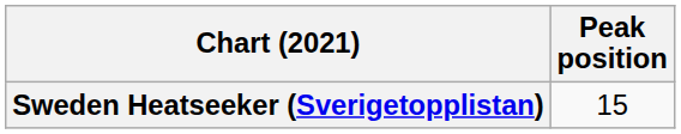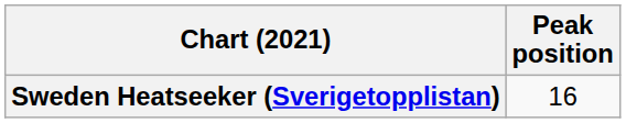Sweden Heatseeker (Sverigetopplistan) | Peak position: 15 -> 16
